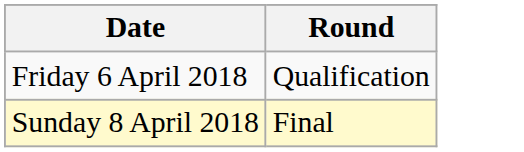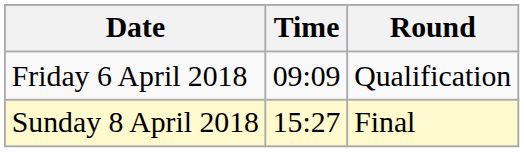+ column: Time | 09:09 | 15:27
